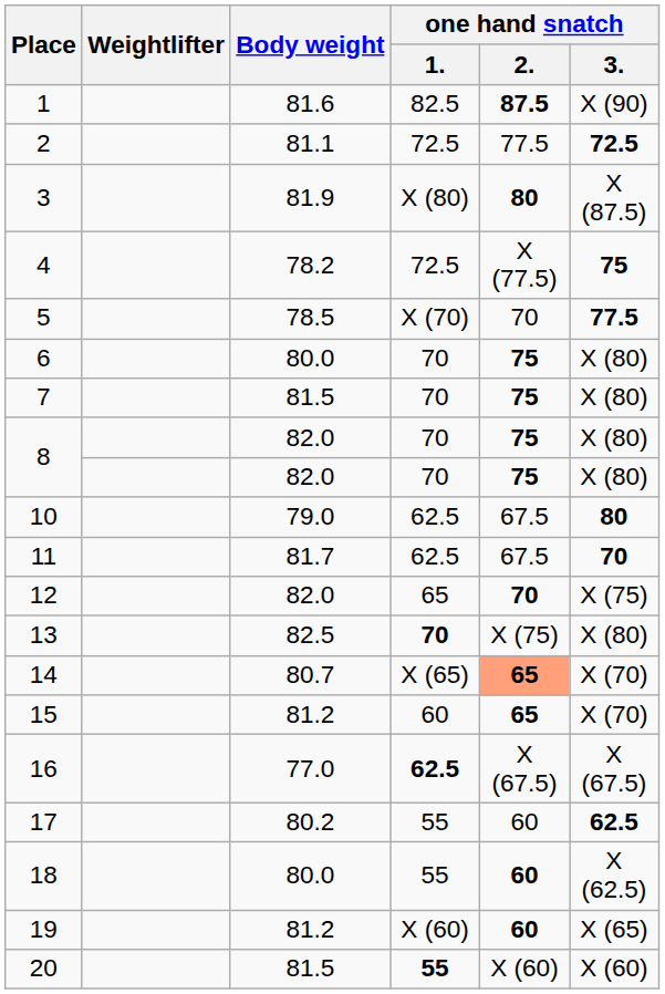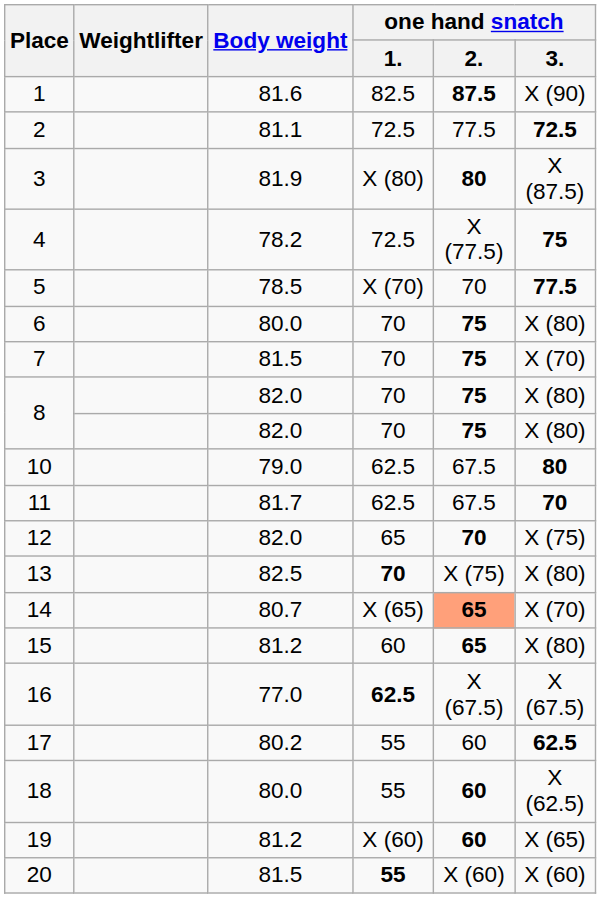7 | one hand snatch / 3.: X (80) -> X (70)
15 | one hand snatch / 3.: X (70) -> X (80)
